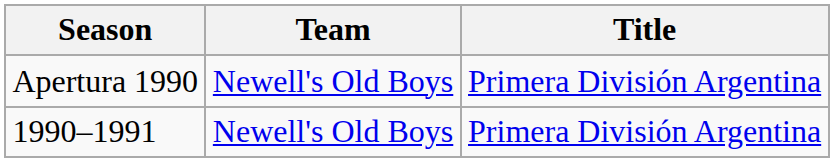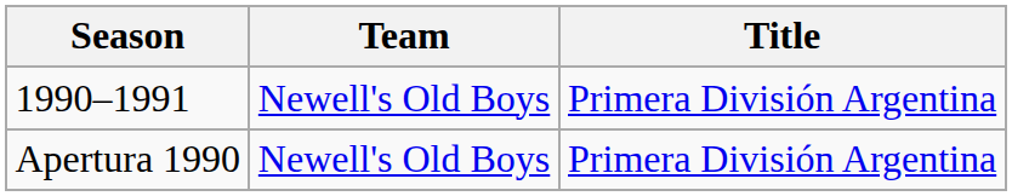rows swapped: Apertura 1990 <-> 1990–1991
